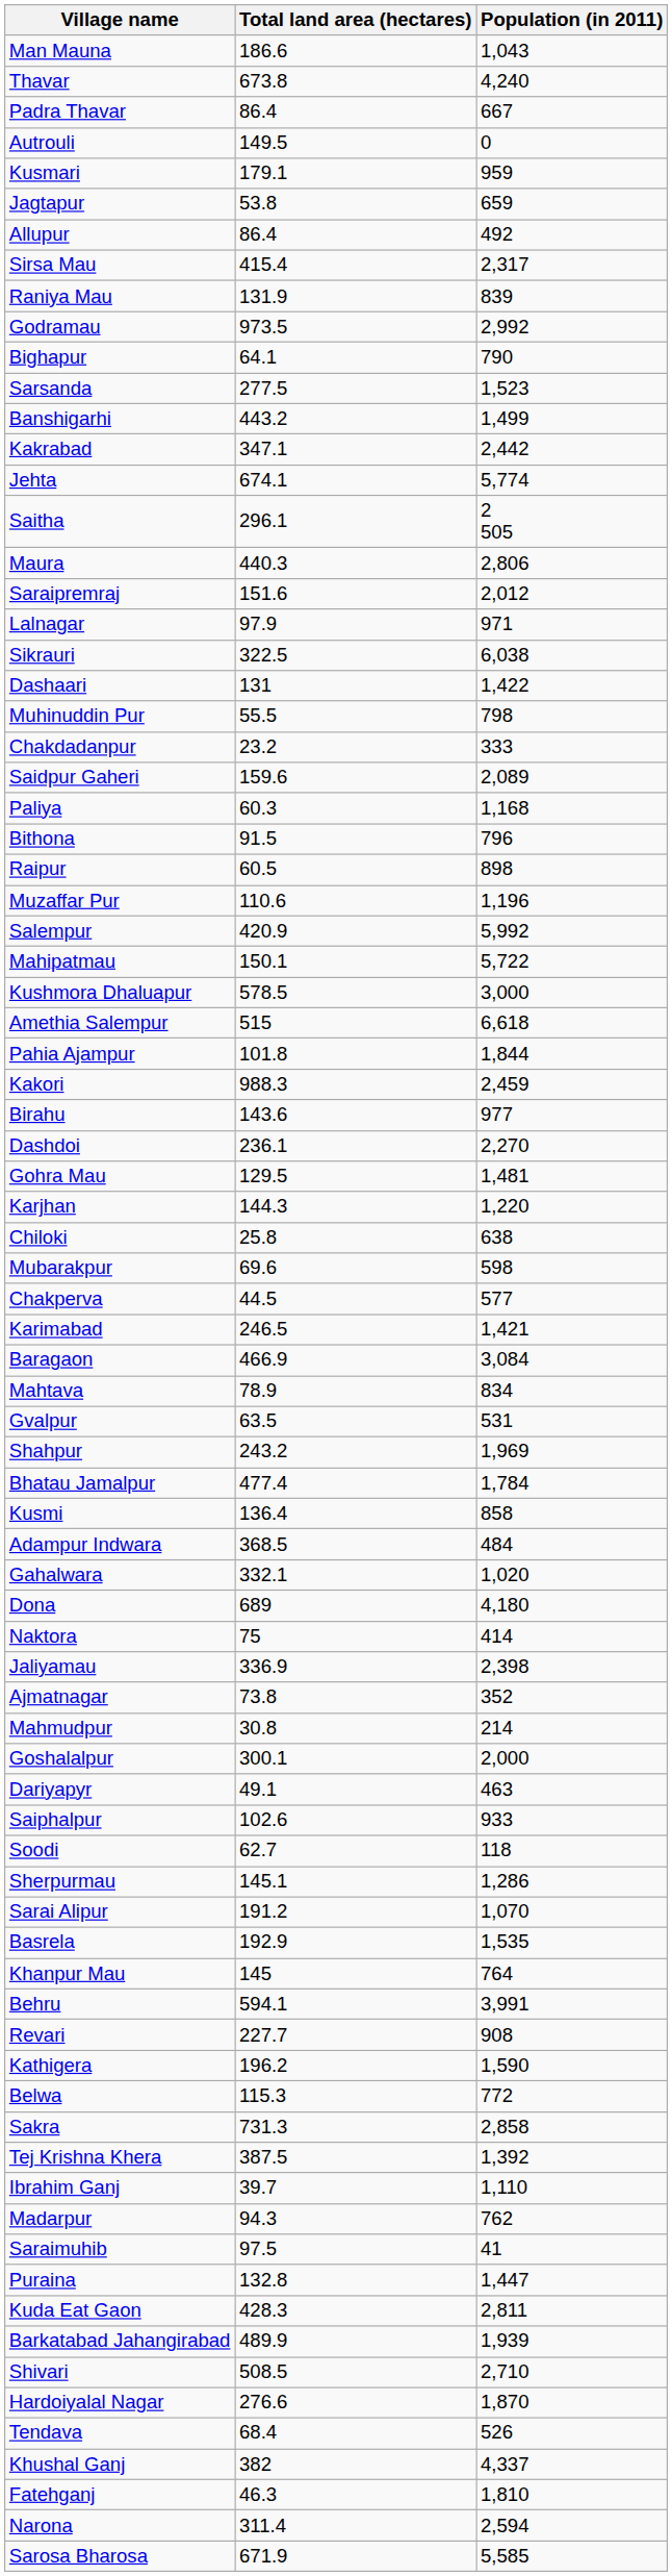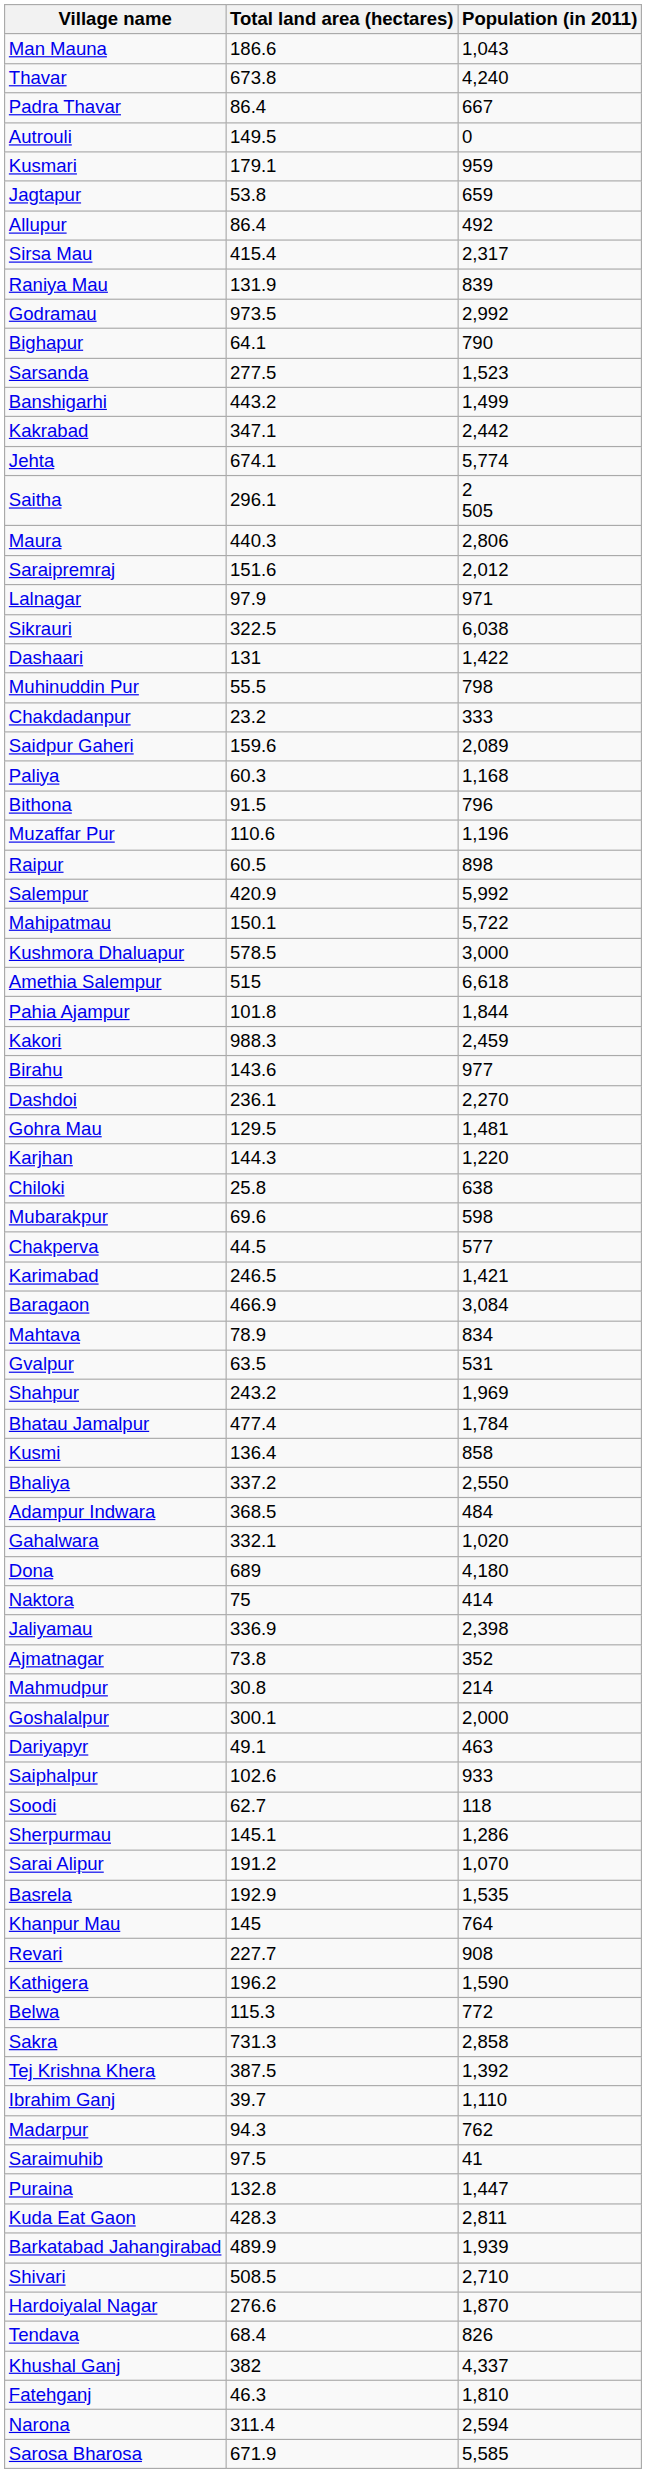rows swapped: Muzaffar Pur <-> Raipur
+ row: Bhaliya | 337.2 | 2,550
- row: Behru | 594.1 | 3,991
Tendava | Population (in 2011): 526 -> 826
